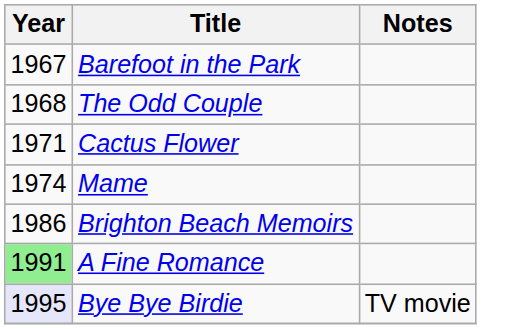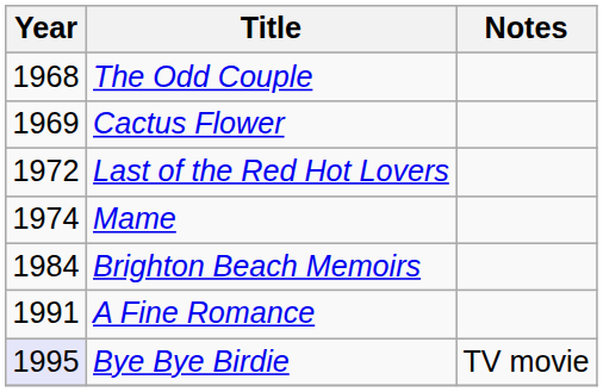- row: 1967 | Barefoot in the Park
Cactus Flower | Year: 1971 -> 1969
+ row: 1972 | Last of the Red Hot Lovers
Brighton Beach Memoirs | Year: 1986 -> 1984
A Fine Romance | Year: lightgreen background -> no background
